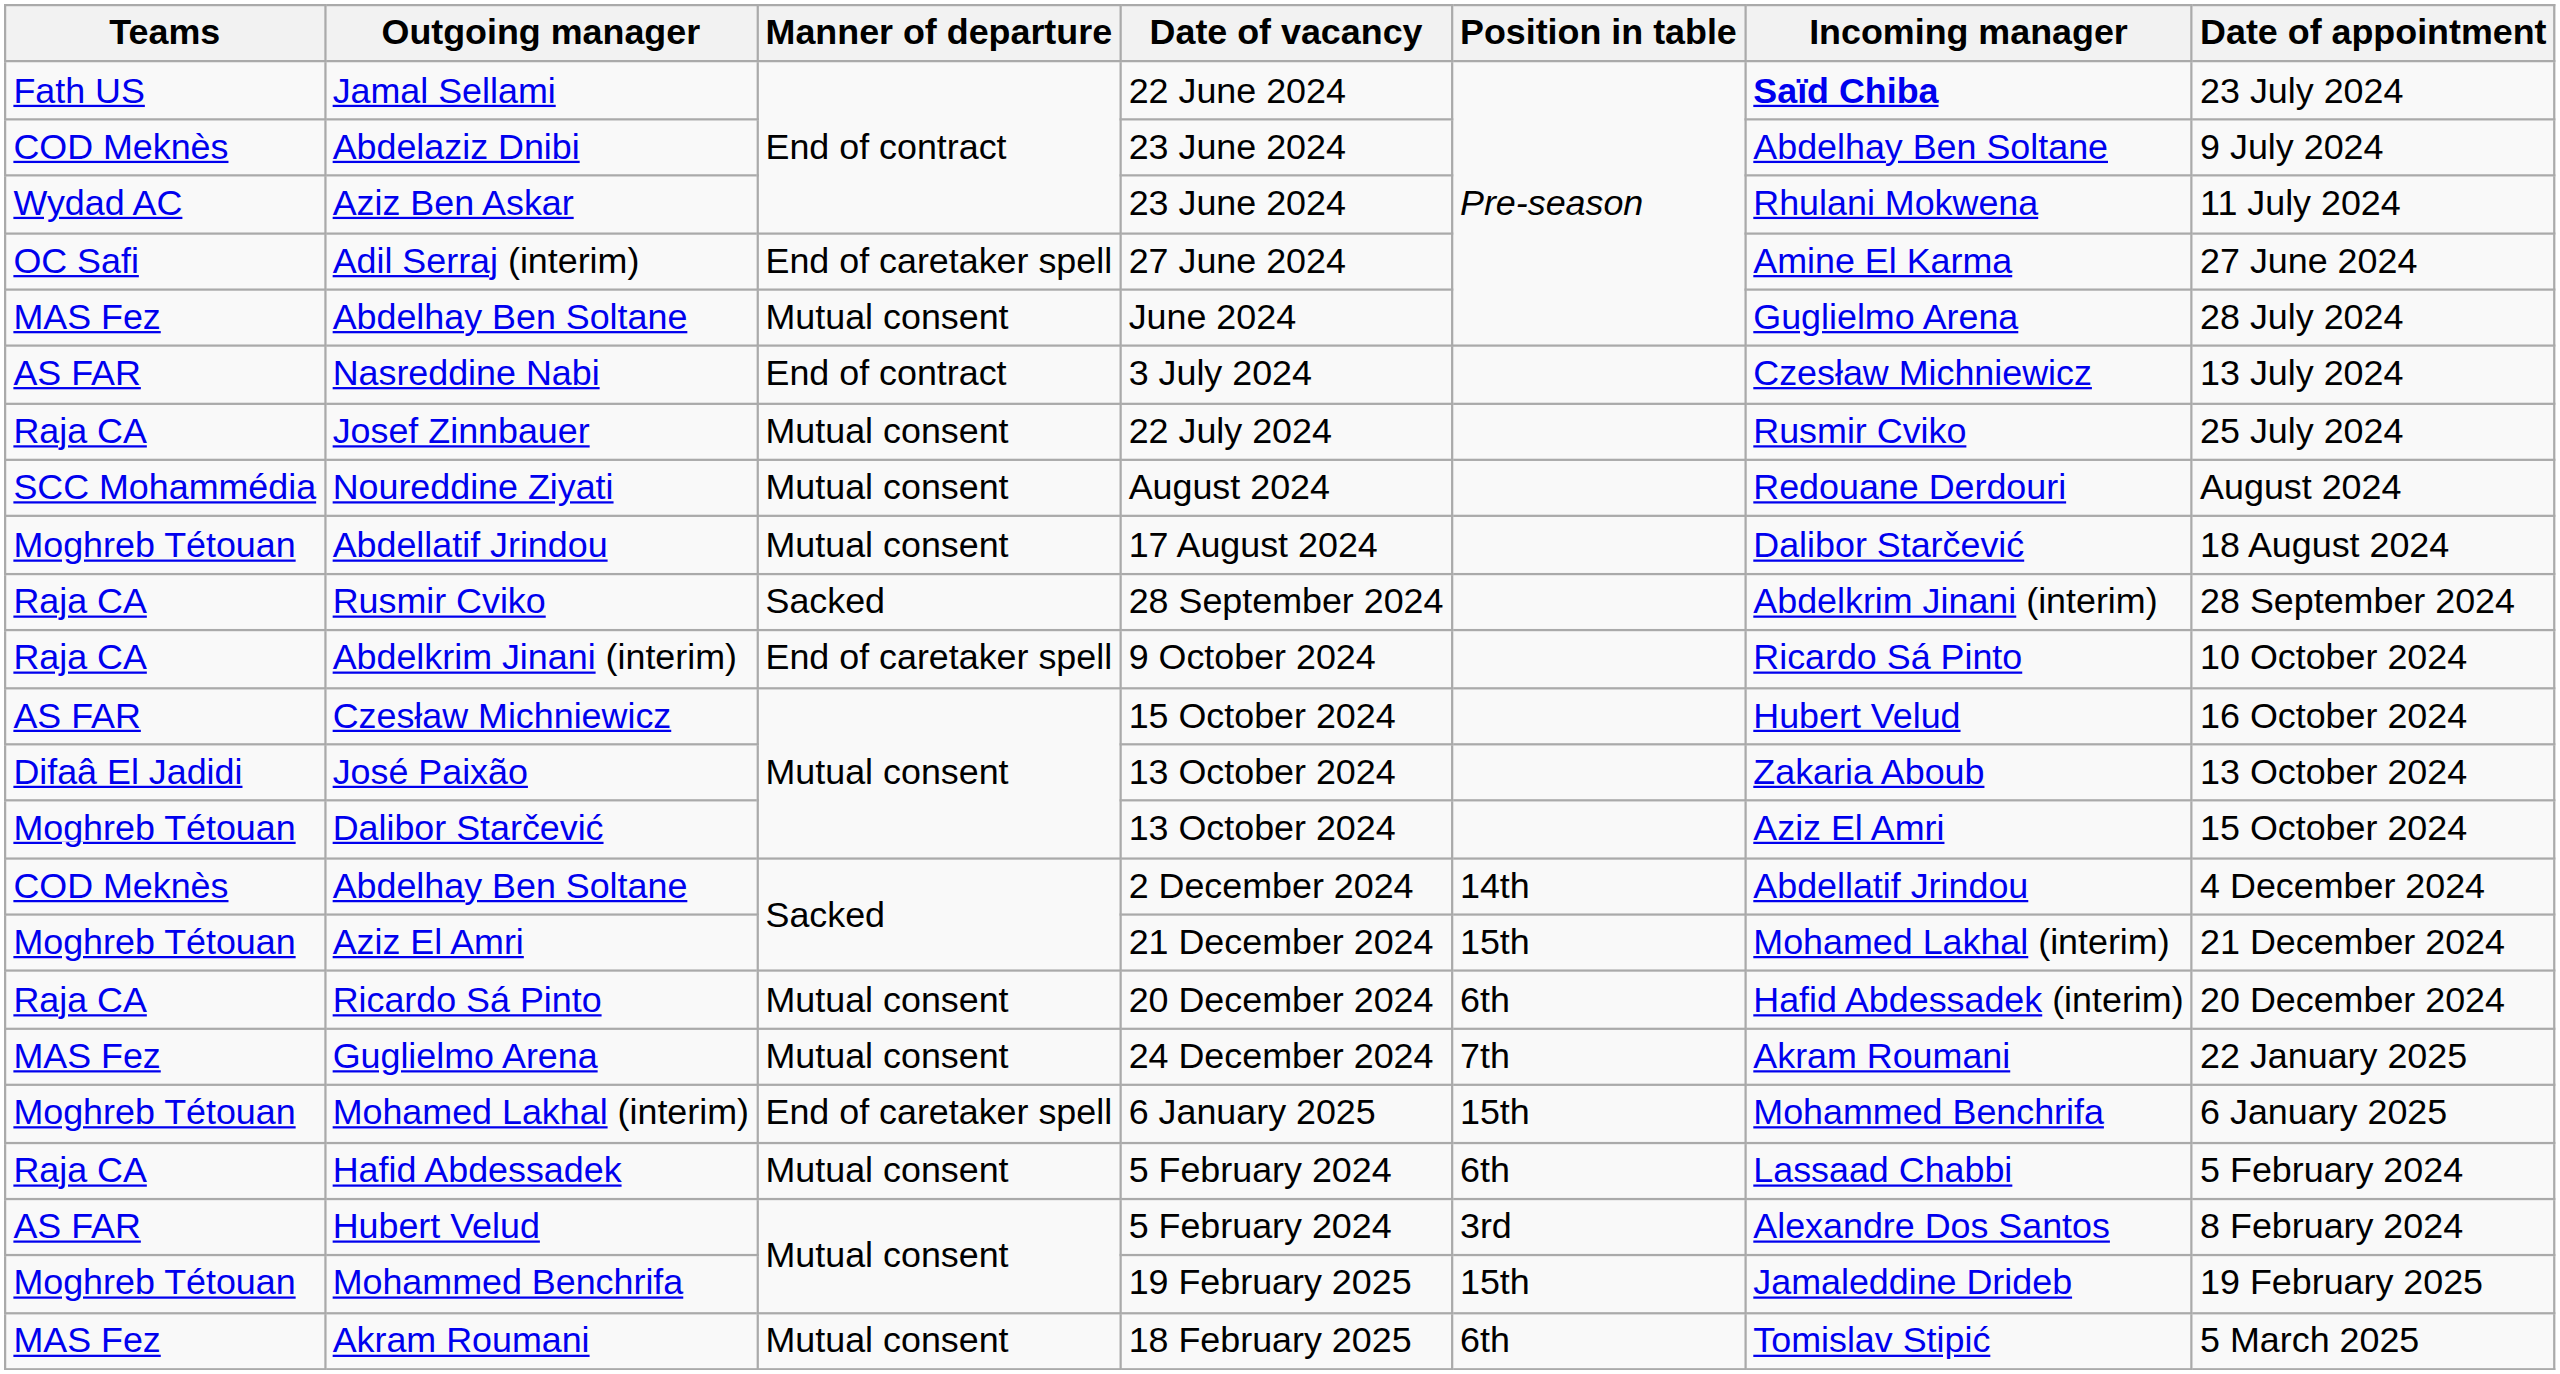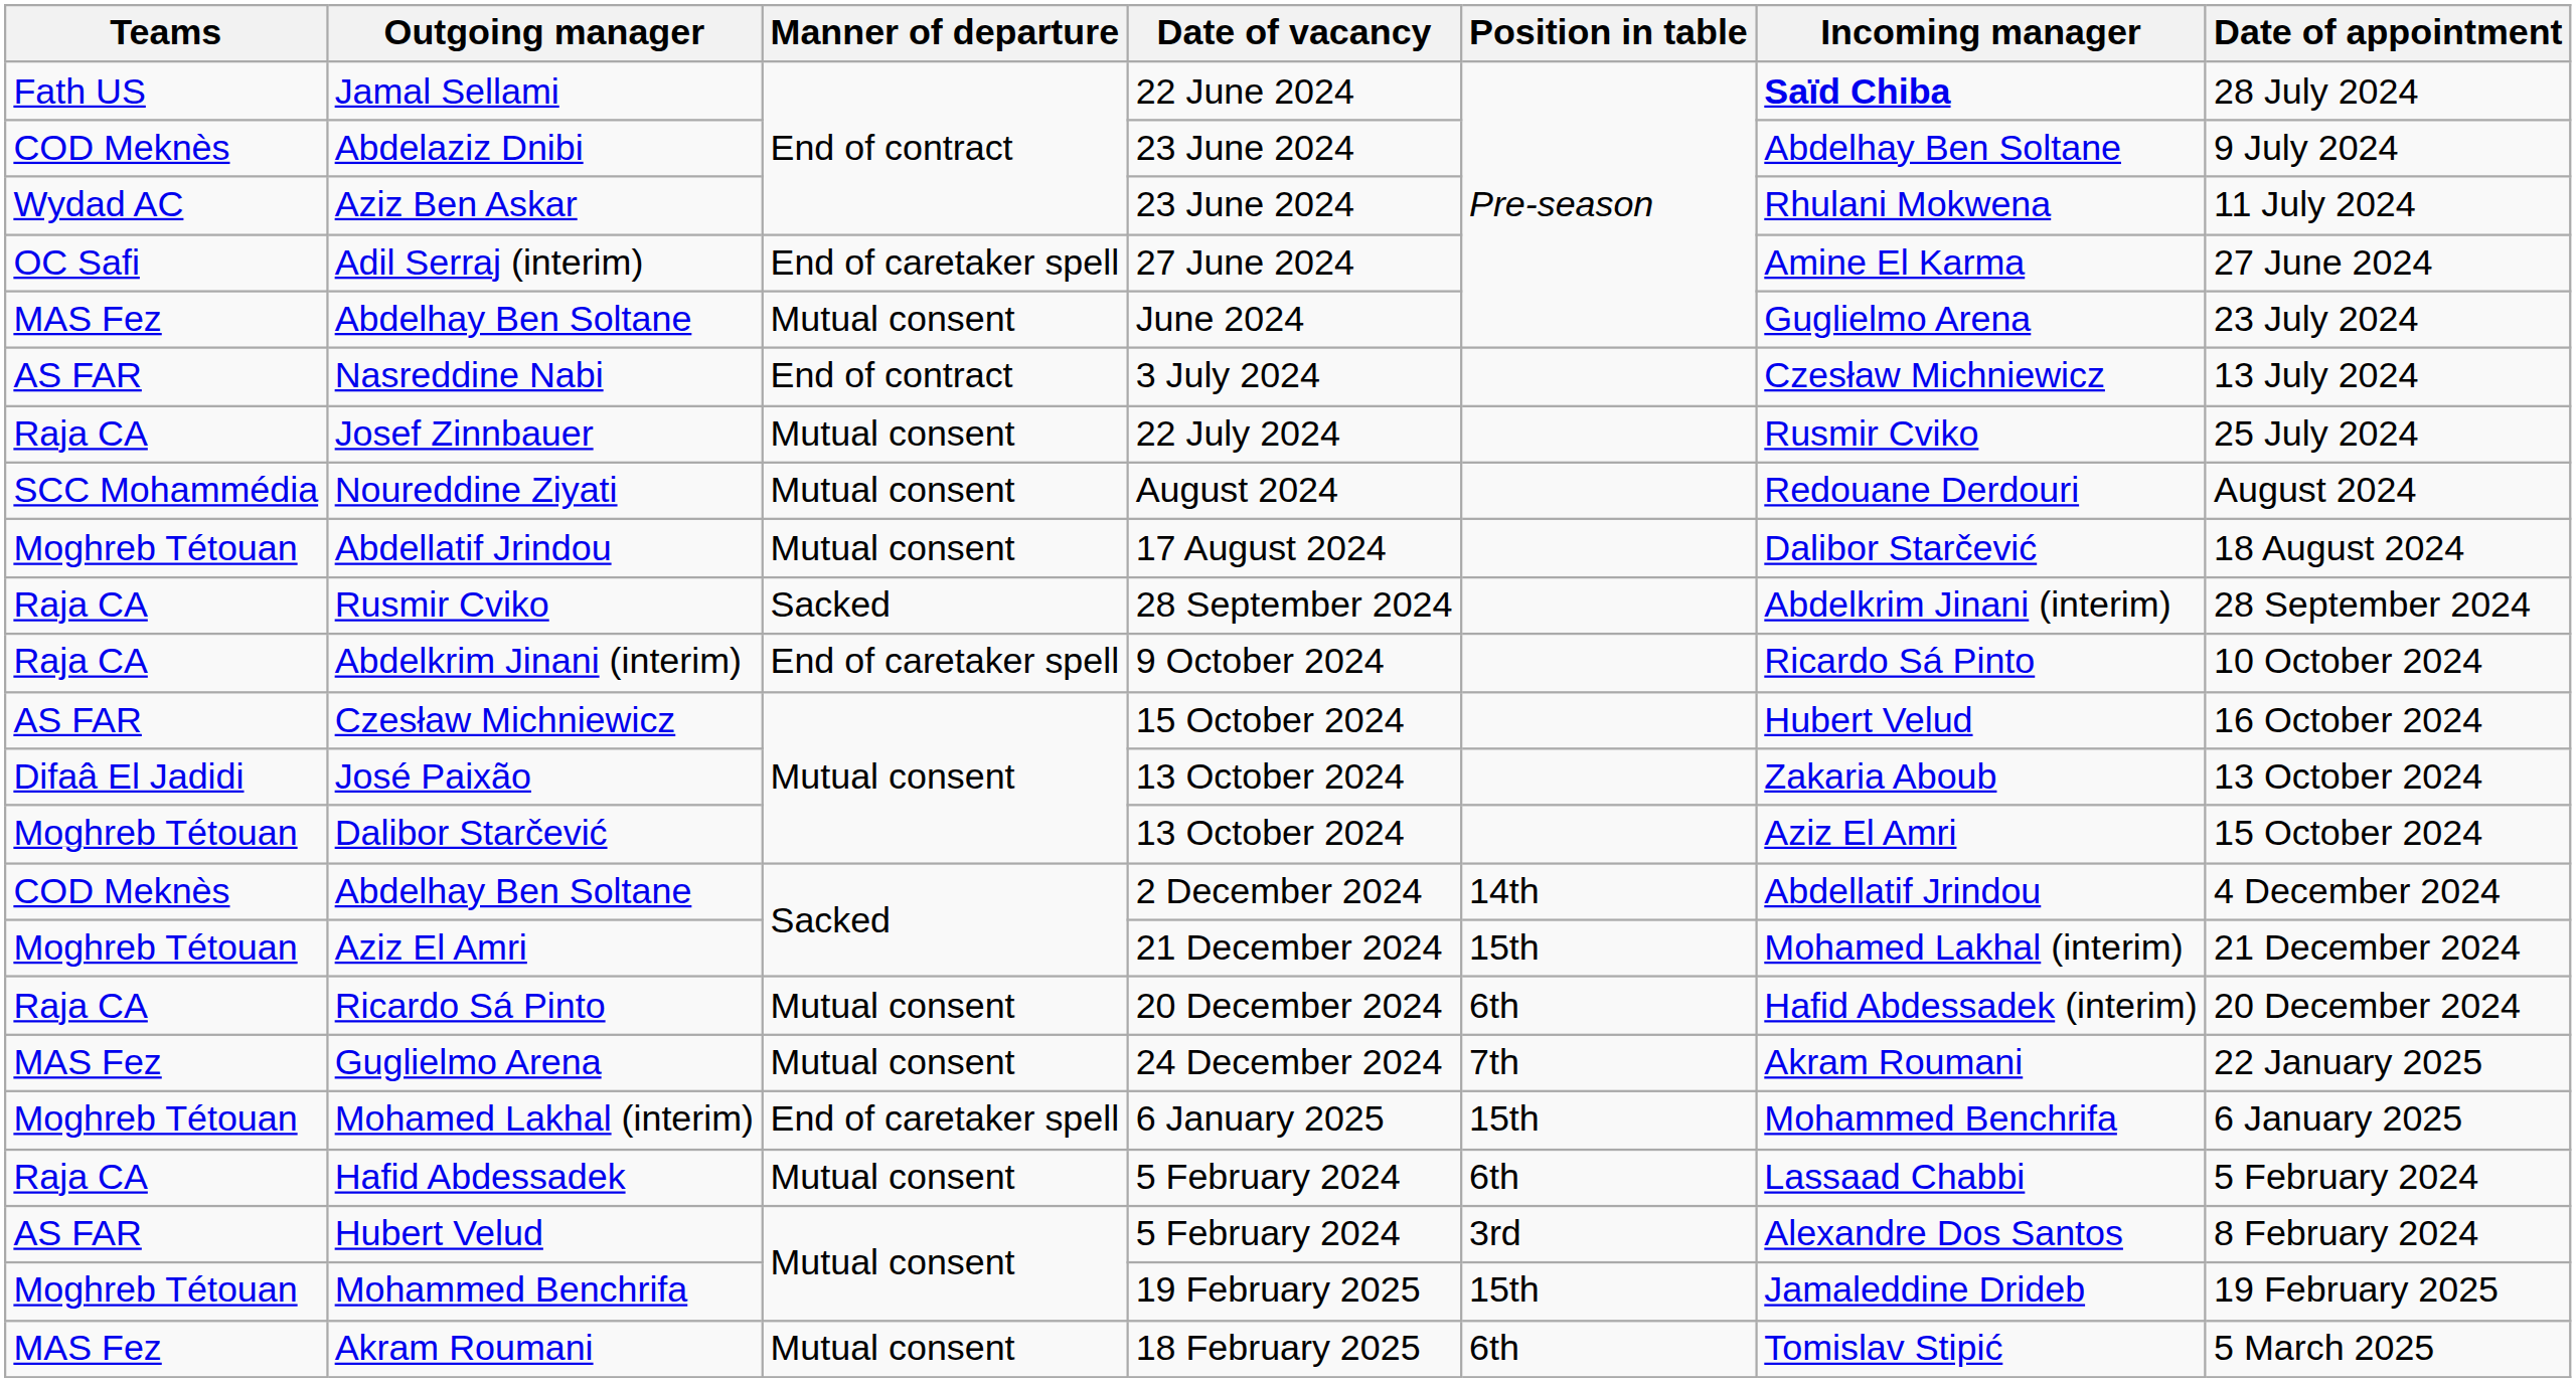Jamal Sellami | Date of appointment: 23 July 2024 -> 28 July 2024
Abdelhay Ben Soltane / June 2024 | Date of appointment: 28 July 2024 -> 23 July 2024
